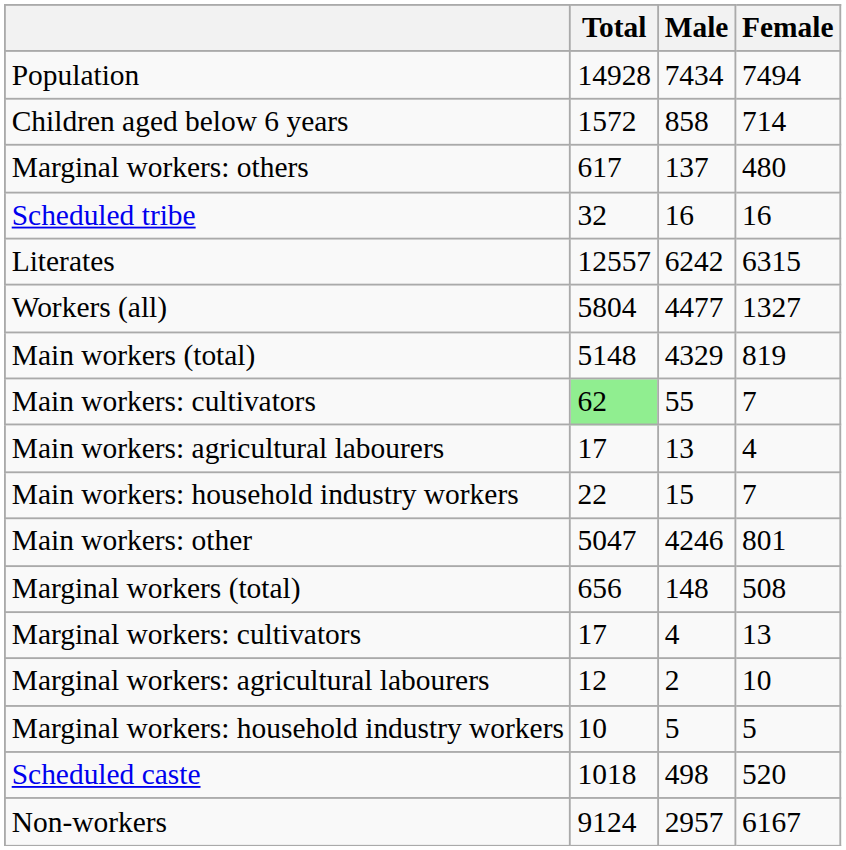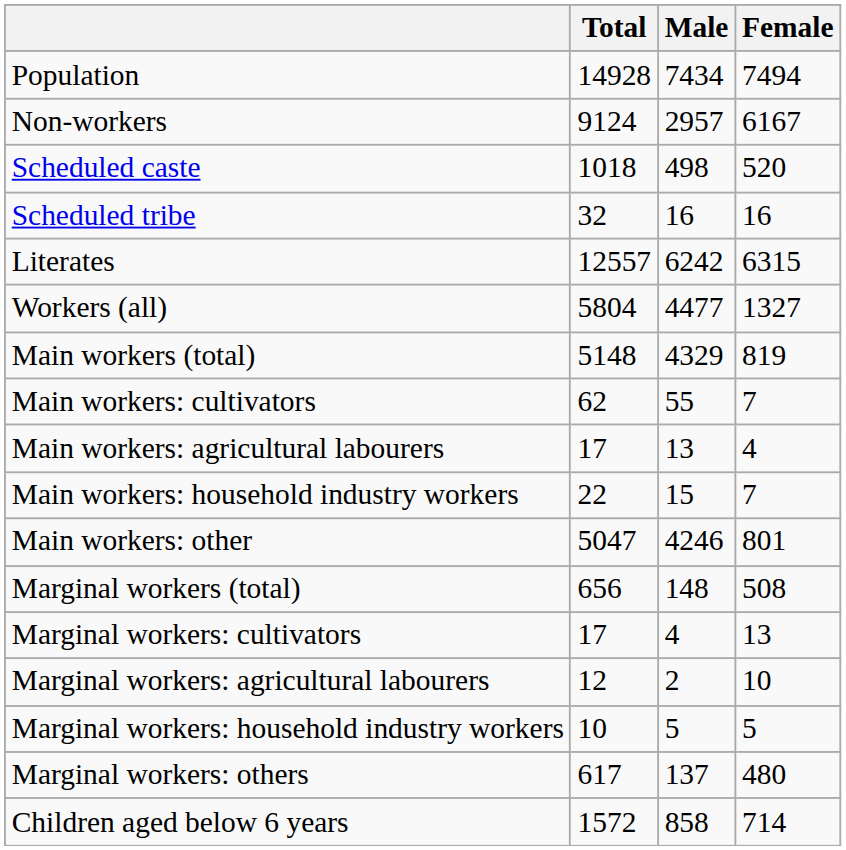rows swapped: Children aged below 6 years <-> Non-workers
rows swapped: Scheduled caste <-> Marginal workers: others
Main workers: cultivators | Total: lightgreen background -> no background
